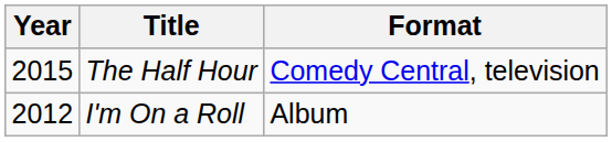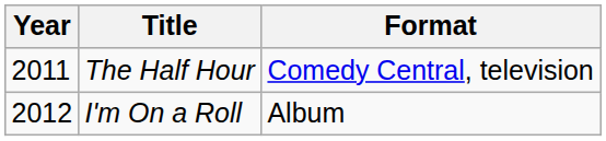The Half Hour | Year: 2015 -> 2011
